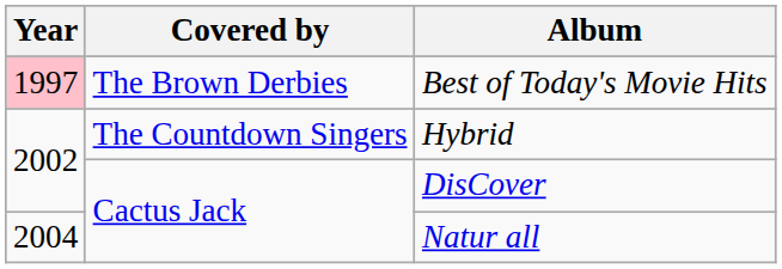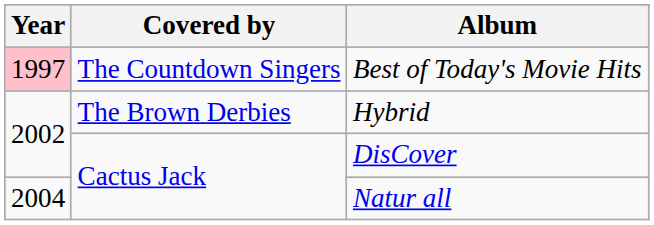Best of Today's Movie Hits | Covered by: The Brown Derbies -> The Countdown Singers
Hybrid | Covered by: The Countdown Singers -> The Brown Derbies
